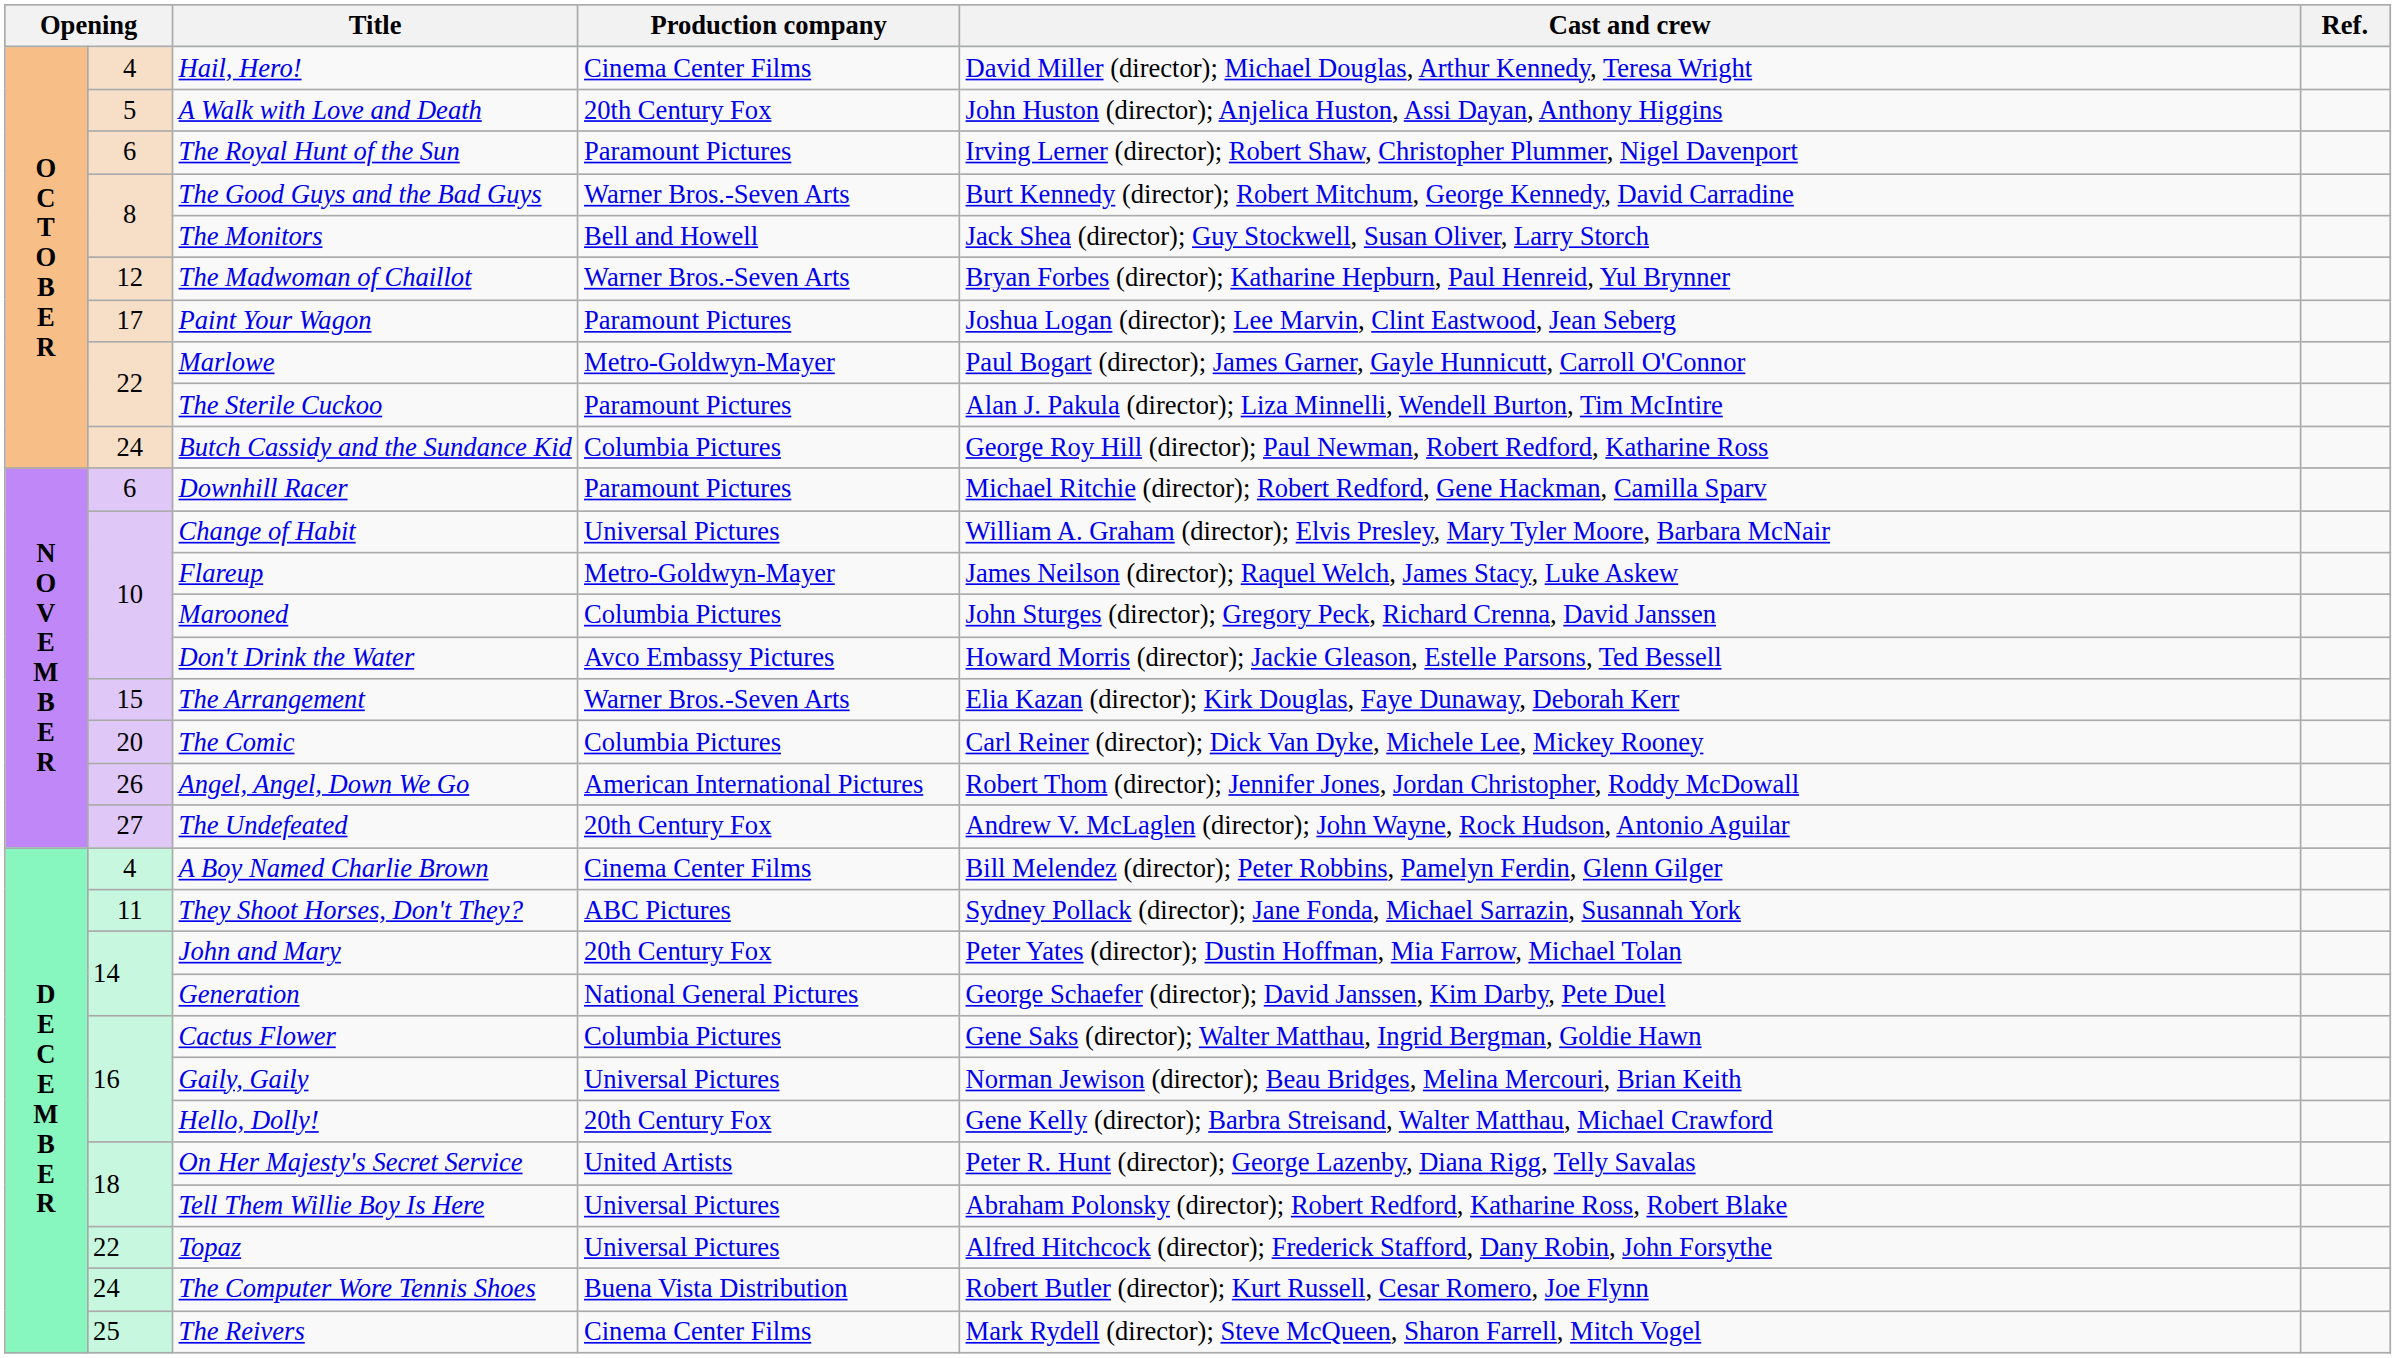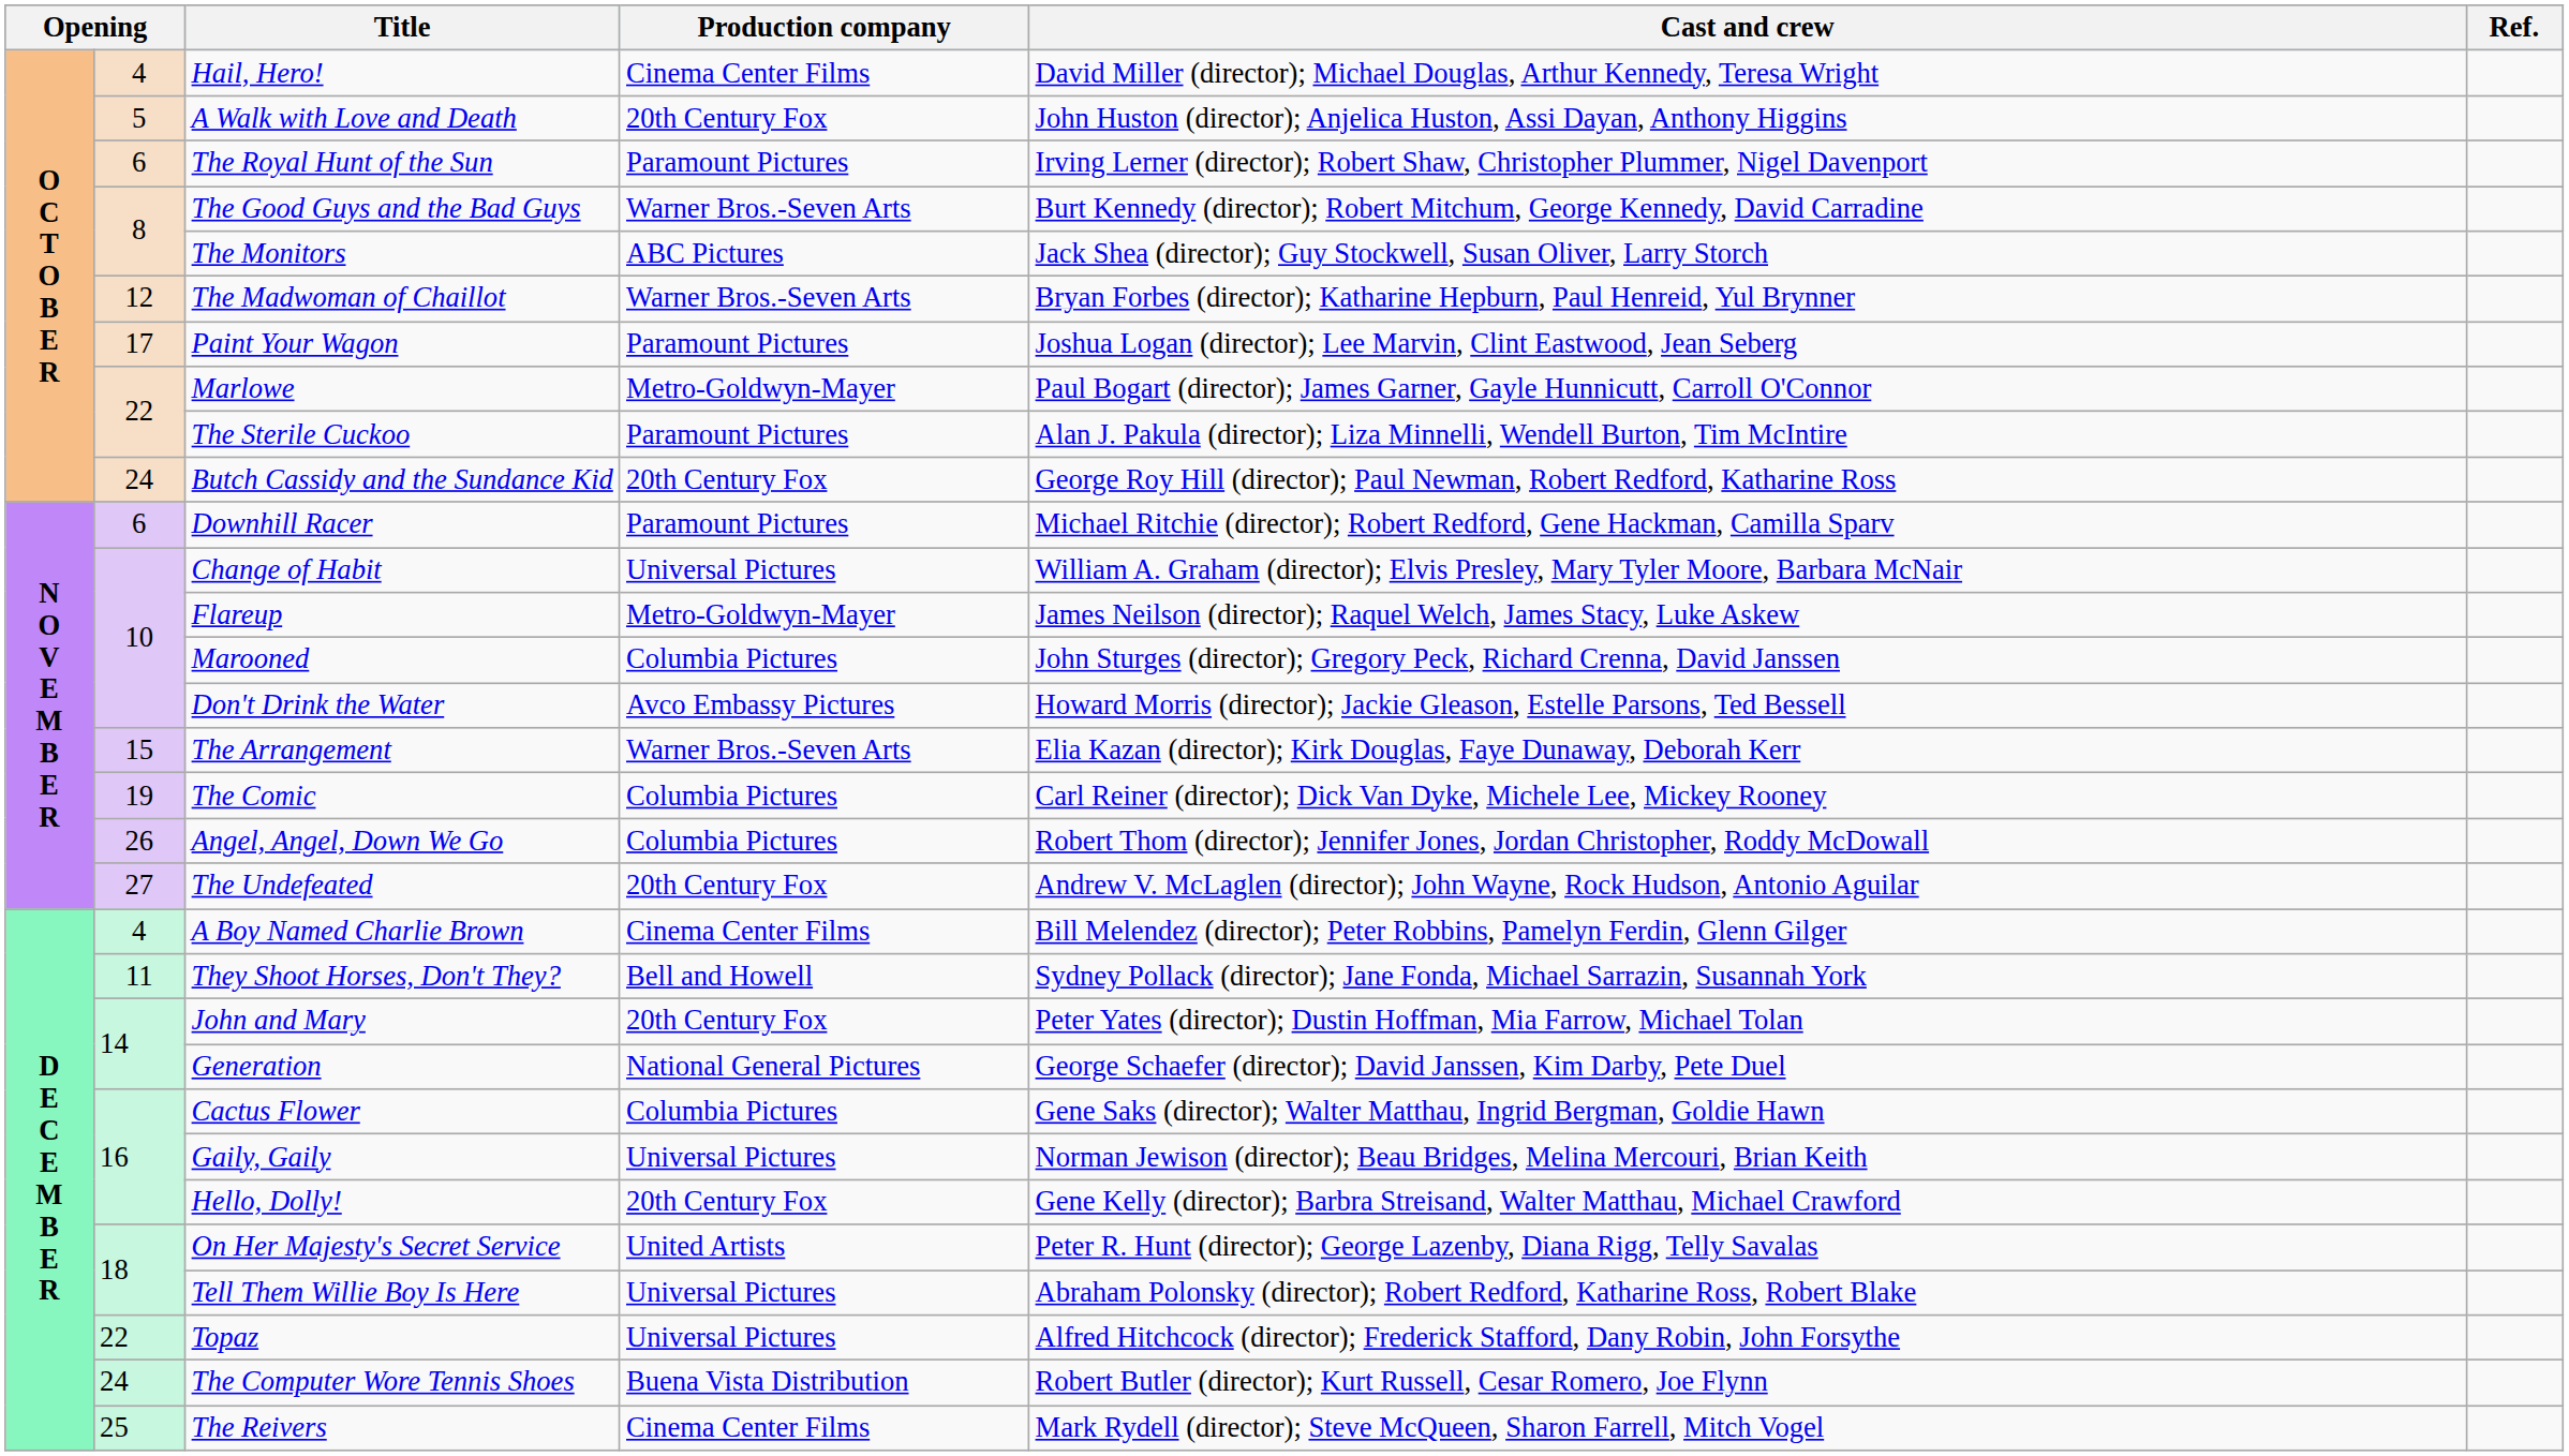The Monitors | Production company: Bell and Howell -> ABC Pictures
Butch Cassidy and the Sundance Kid | Production company: Columbia Pictures -> 20th Century Fox
The Comic | column 2: 20 -> 19
Angel, Angel, Down We Go | Production company: American International Pictures -> Columbia Pictures
They Shoot Horses, Don't They? | Production company: ABC Pictures -> Bell and Howell
